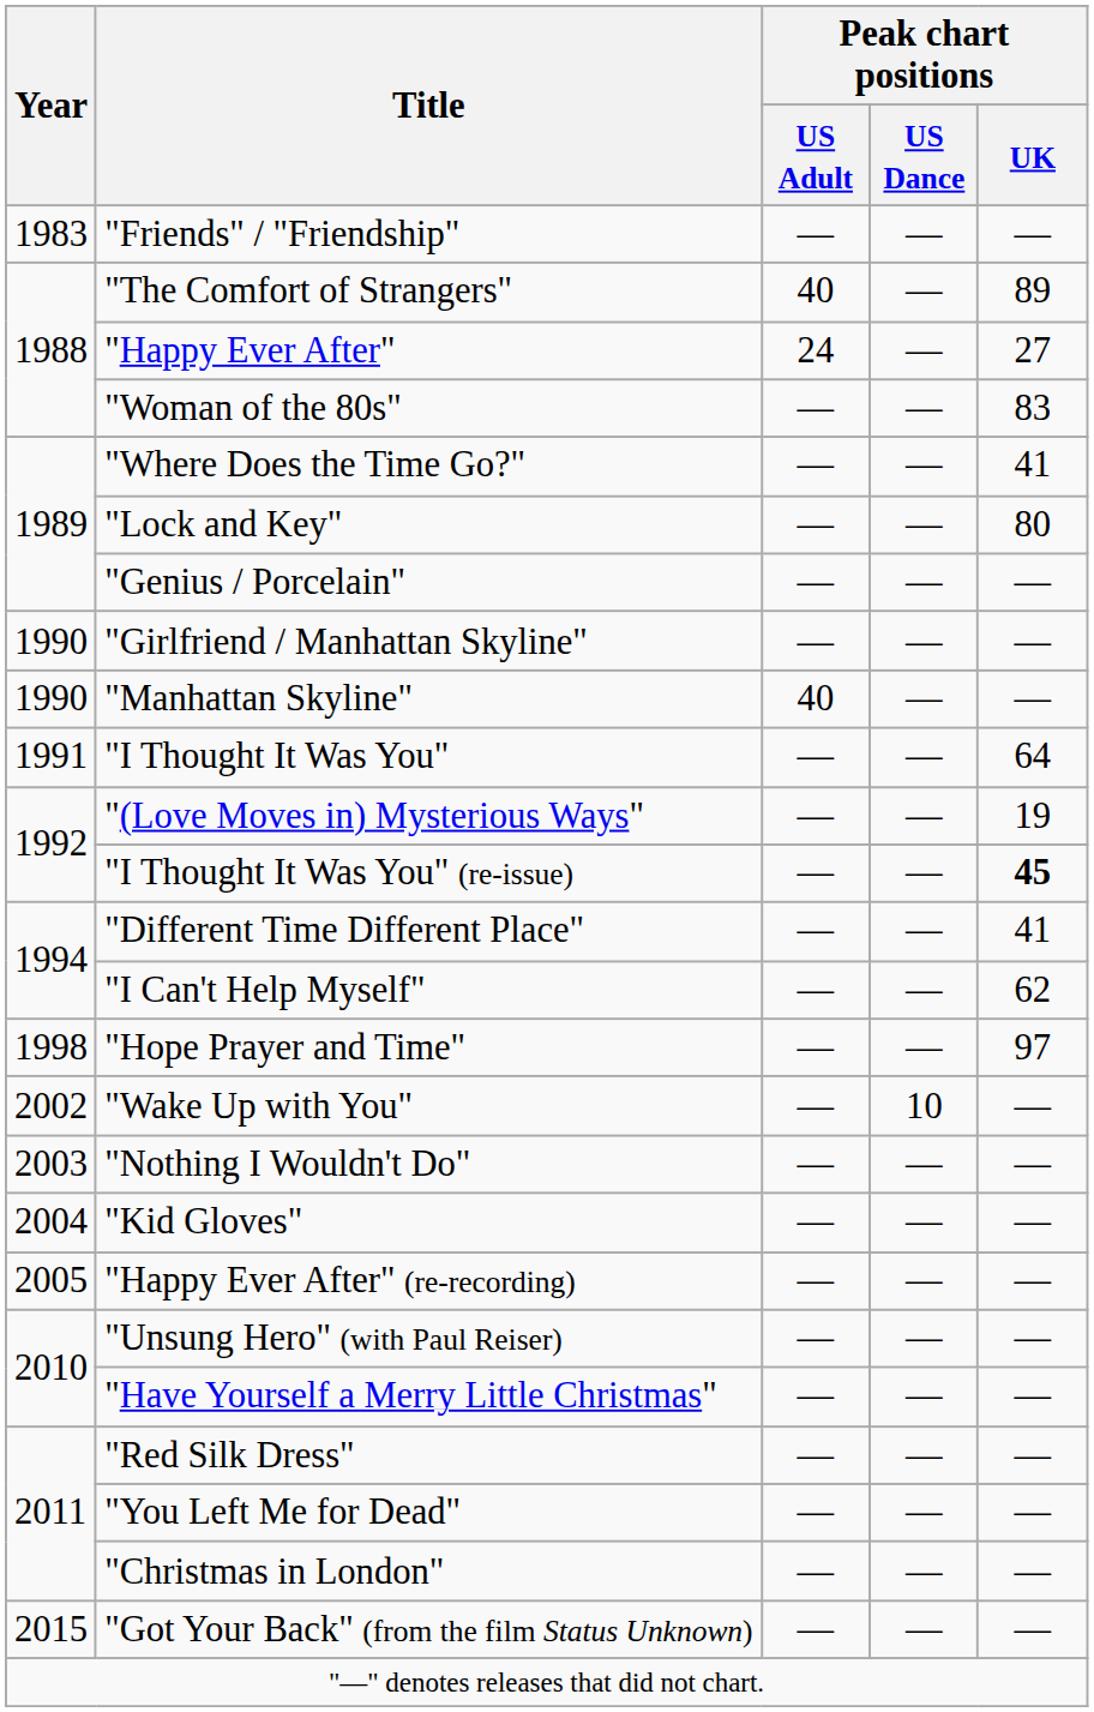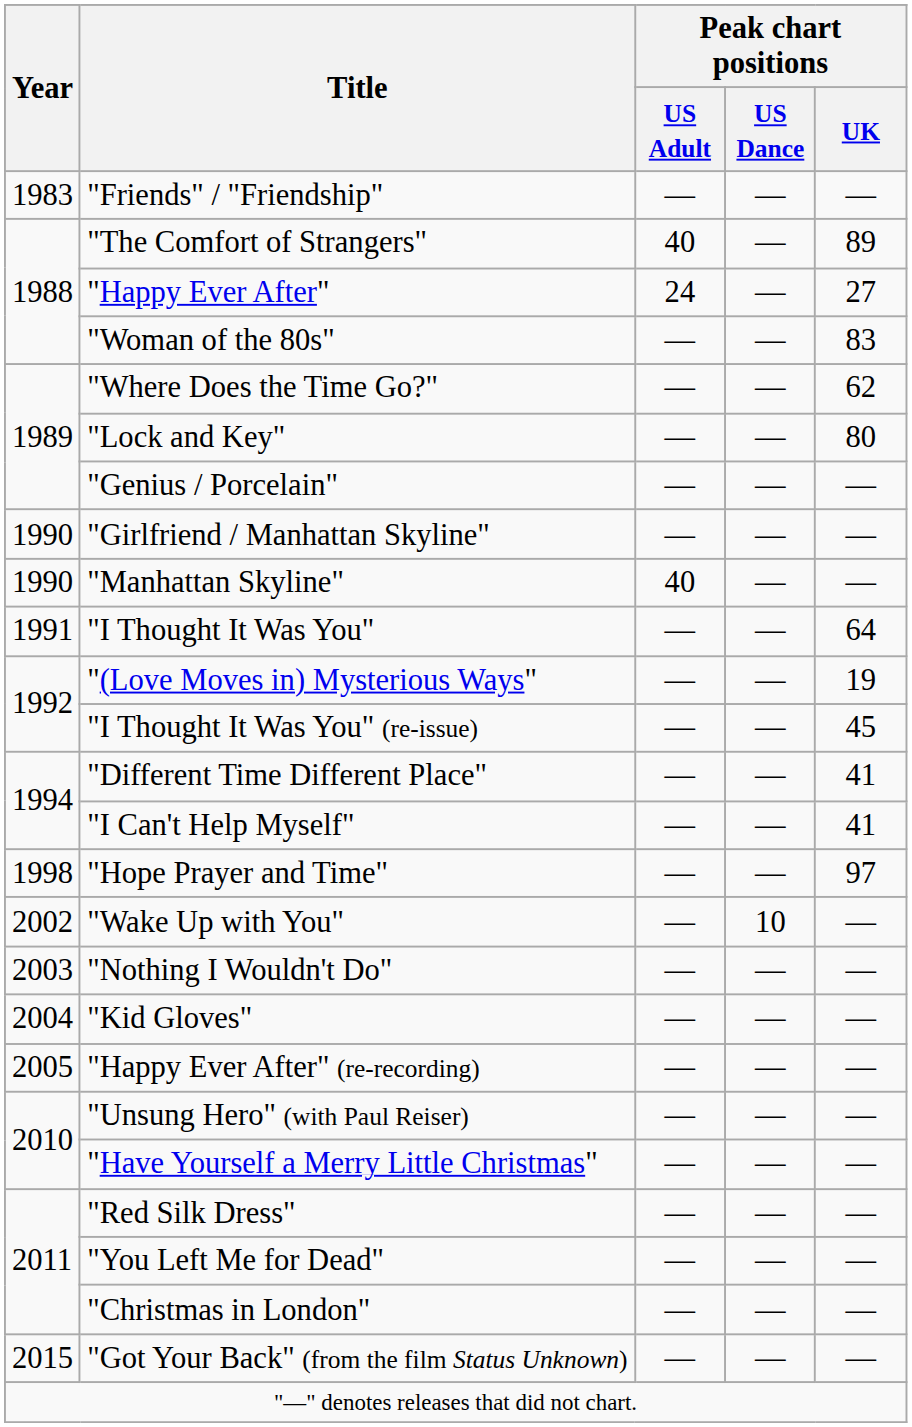"Where Does the Time Go?" | Peak chart positions / UK: 41 -> 62
"I Thought It Was You" (re-issue) | Peak chart positions / UK: bold -> normal
"I Can't Help Myself" | Peak chart positions / UK: 62 -> 41
